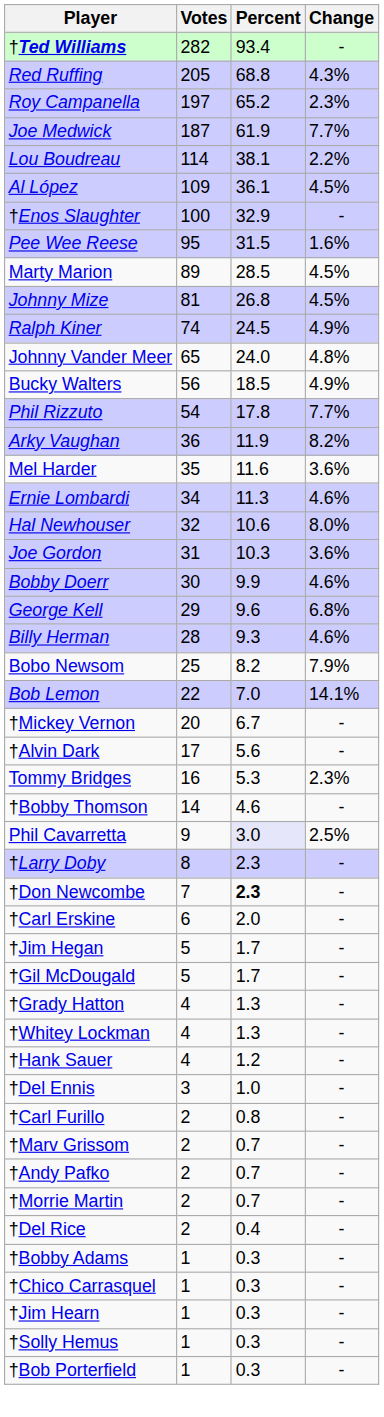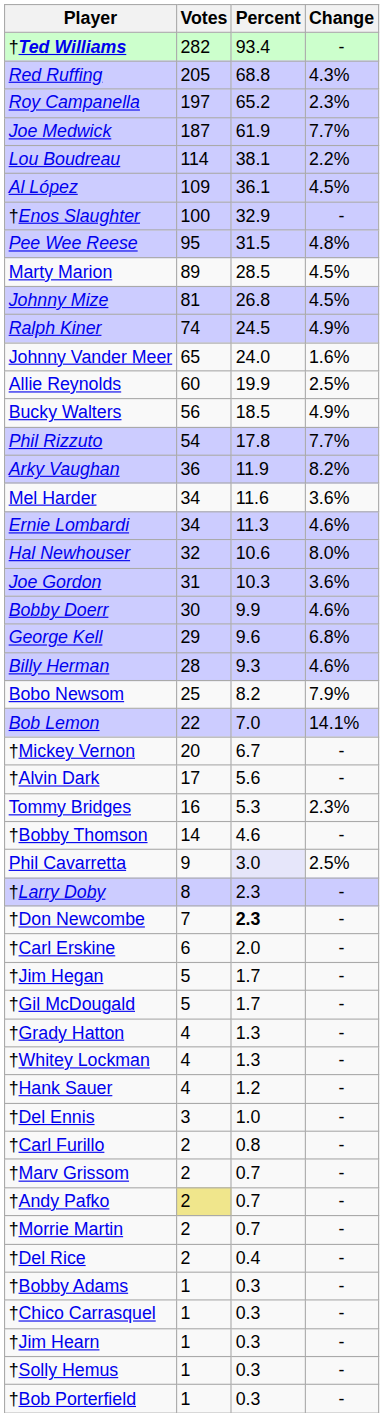Pee Wee Reese | Change: 1.6% -> 4.8%
Johnny Vander Meer | Change: 4.8% -> 1.6%
+ row: Allie Reynolds | 60 | 19.9 | 2.5%
Mel Harder | Votes: 35 -> 34
†Andy Pafko | Votes: no background -> khaki background
